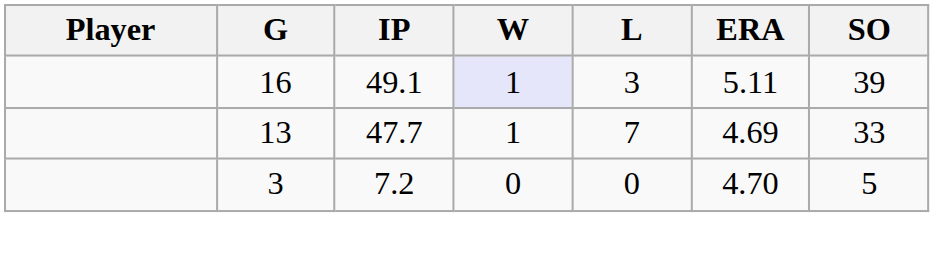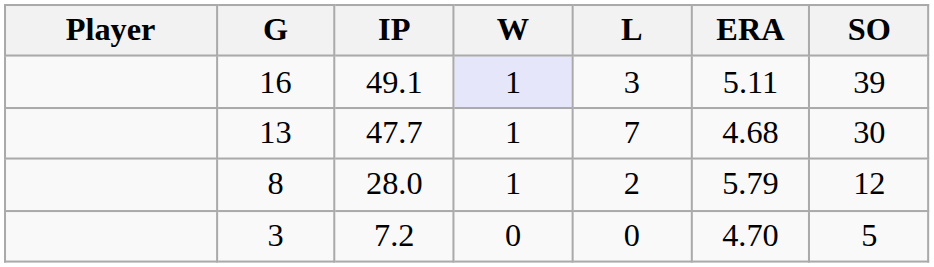13 | ERA: 4.69 -> 4.68
13 | SO: 33 -> 30
+ row: 8 | 28.0 | 1 | 2 | 5.79 | 12
